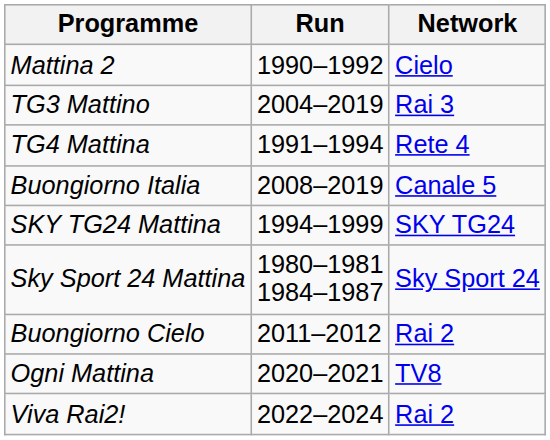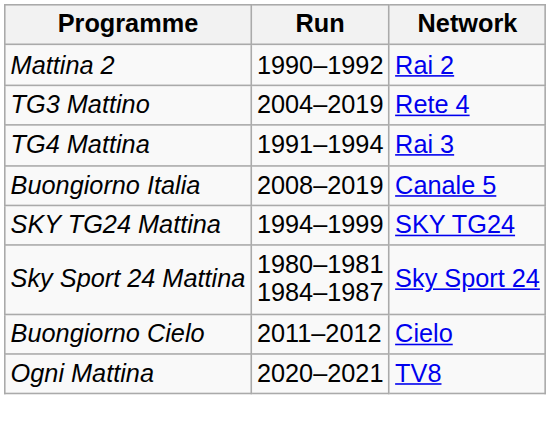Mattina 2 | Network: Cielo -> Rai 2
TG3 Mattino | Network: Rai 3 -> Rete 4
TG4 Mattina | Network: Rete 4 -> Rai 3
Buongiorno Cielo | Network: Rai 2 -> Cielo
- row: Viva Rai2! | 2022–2024 | Rai 2
